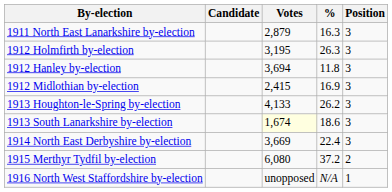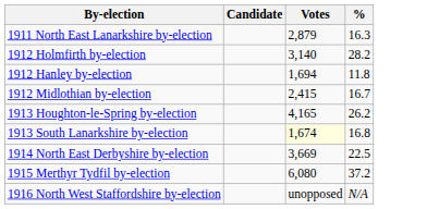- column: Position | 3 | 3 | 3 | 3 | 3 | 3 | 3 | 2 | 1
1912 Holmfirth by-election | Votes: 3,195 -> 3,140
1912 Holmfirth by-election | %: 26.3 -> 28.2
1912 Hanley by-election | Votes: 3,694 -> 1,694
1912 Midlothian by-election | %: 16.9 -> 16.7
1913 Houghton-le-Spring by-election | Votes: 4,133 -> 4,165
1913 South Lanarkshire by-election | %: 18.6 -> 16.8
1914 North East Derbyshire by-election | %: 22.4 -> 22.5
